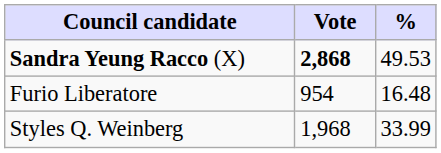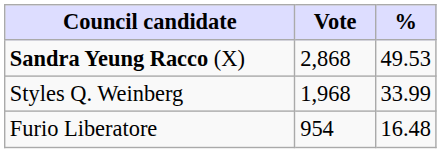Sandra Yeung Racco (X) | Vote: bold -> normal
rows swapped: Styles Q. Weinberg <-> Furio Liberatore
